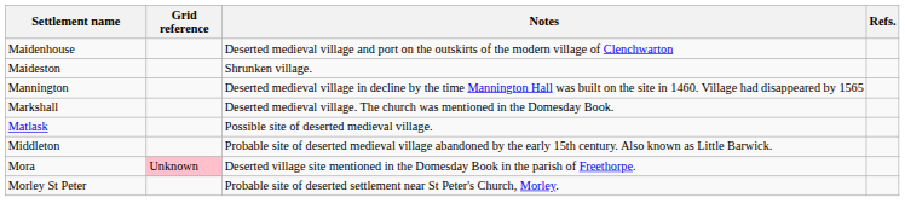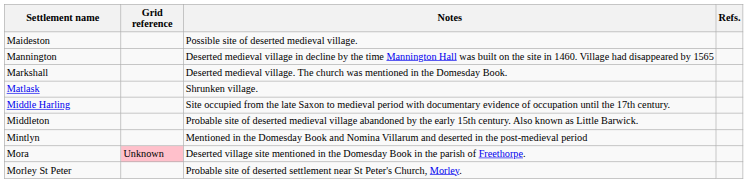- row: Maidenhouse | Deserted medieval village and port on the outskirts of the modern village of Clenchwarton
Maideston | Notes: Shrunken village. -> Possible site of deserted medieval village.
Matlask | Notes: Possible site of deserted medieval village. -> Shrunken village.
+ row: Middle Harling | Site occupied from the late Saxon to medieval period with documentary evidence of occupation until the 17th century.
+ row: Mintlyn | Mentioned in the Domesday Book and Nomina Villarum and deserted in the post-medieval period
